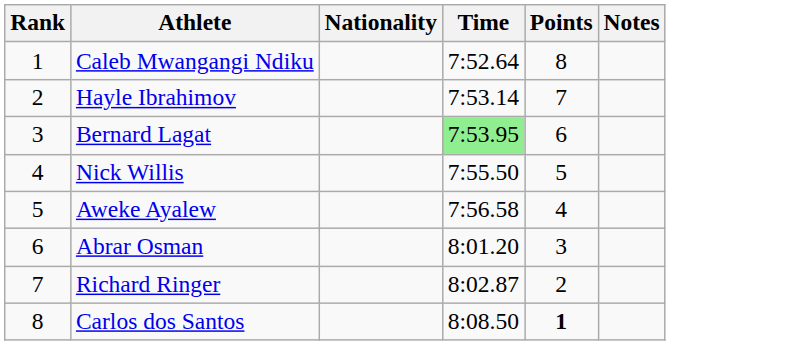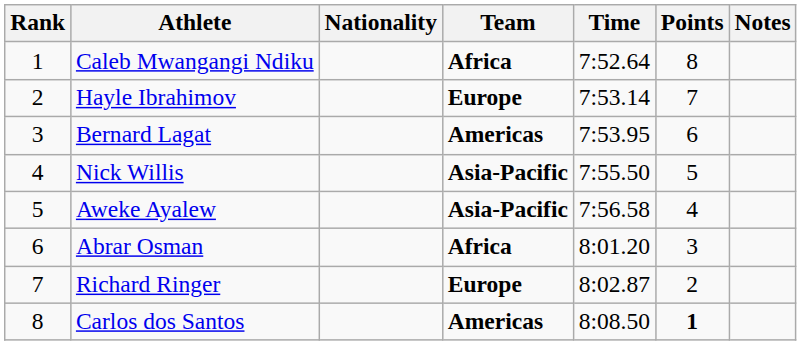+ column: Team | Africa | Europe | Americas | Asia-Pacific | Asia-Pacific | Africa | Europe | Americas
Bernard Lagat | Time: lightgreen background -> no background
